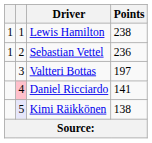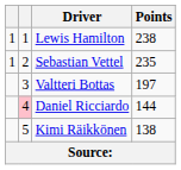Sebastian Vettel | Points: 236 -> 235
Daniel Ricciardo | Points: 141 -> 144
Kimi Räikkönen | column 2: lavender background -> no background
